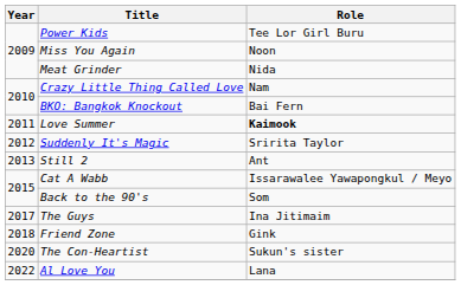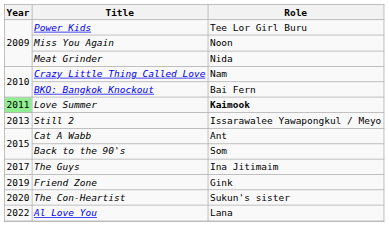Love Summer | Year: no background -> lightgreen background
- row: 2012 | Suddenly It's Magic | Sririta Taylor
Still 2 | Role: Ant -> Issarawalee Yawapongkul / Meyo
Cat A Wabb | Role: Issarawalee Yawapongkul / Meyo -> Ant
Friend Zone | Year: 2018 -> 2019
